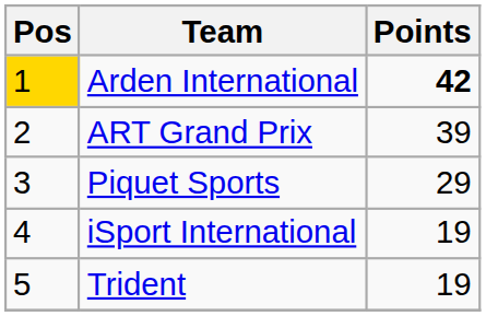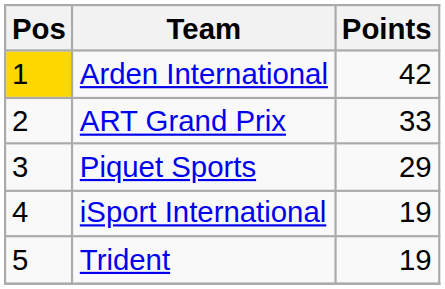Arden International | Points: bold -> normal
ART Grand Prix | Points: 39 -> 33
